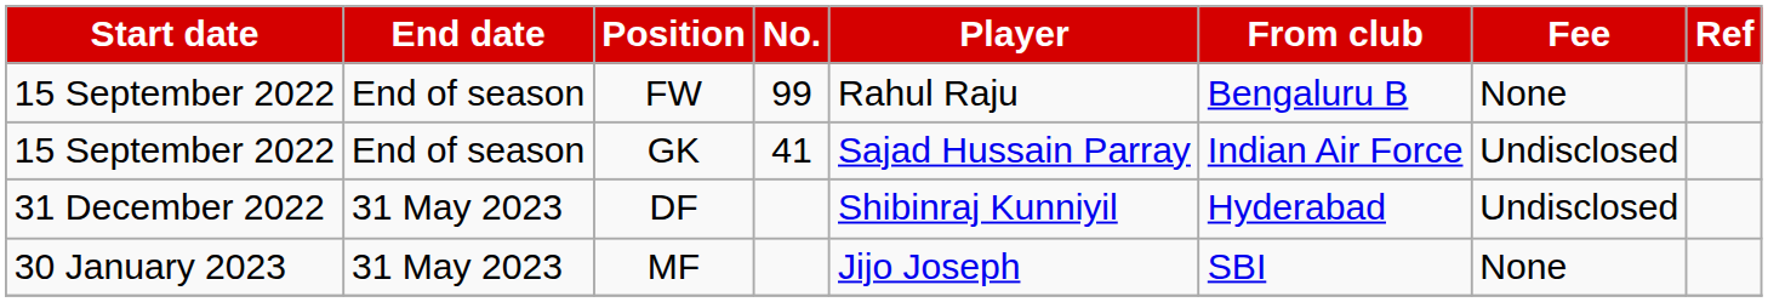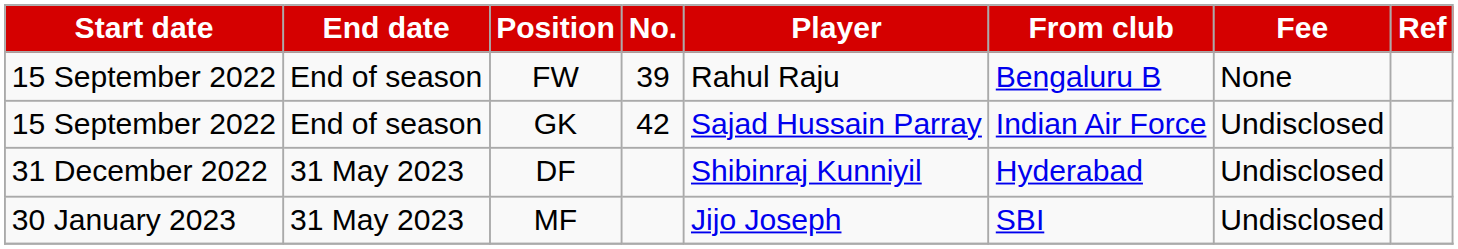FW | No.: 99 -> 39
GK | No.: 41 -> 42
MF | Fee: None -> Undisclosed
